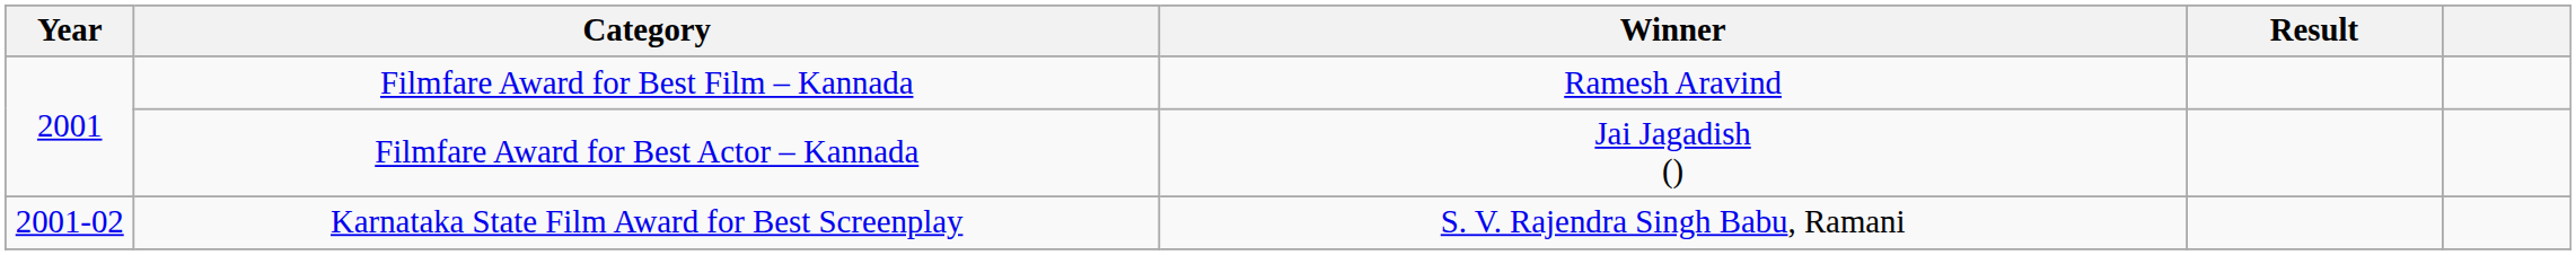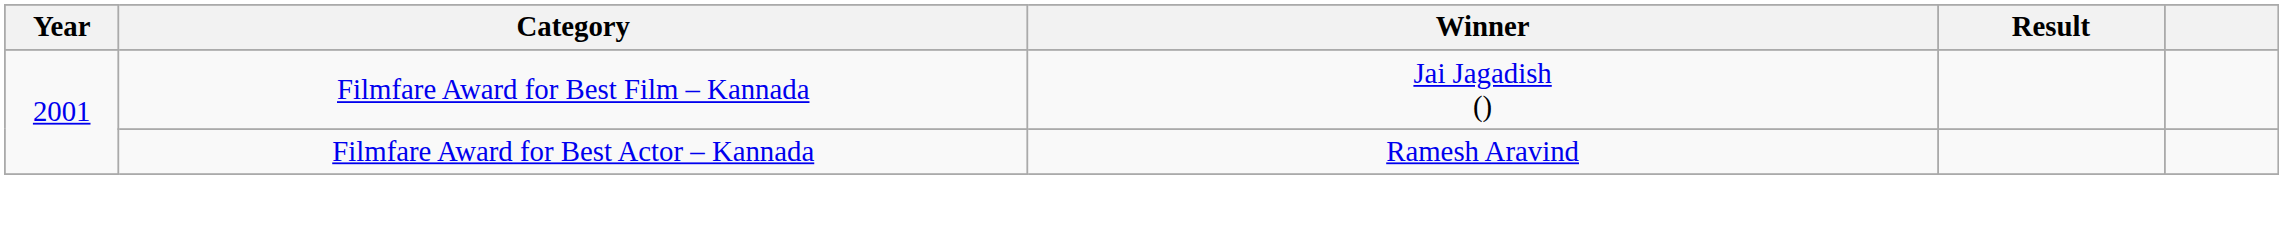Filmfare Award for Best Film – Kannada | Winner: Ramesh Aravind -> Jai Jagadish ()
Filmfare Award for Best Actor – Kannada | Winner: Jai Jagadish () -> Ramesh Aravind
- row: 2001-02 | Karnataka State Film Award for Best Screenplay | S. V. Rajendra Singh Babu, Ramani
